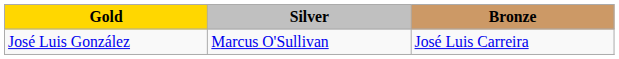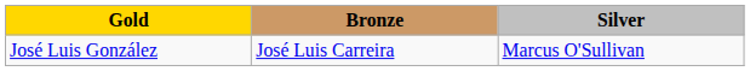columns swapped: Silver <-> Bronze
